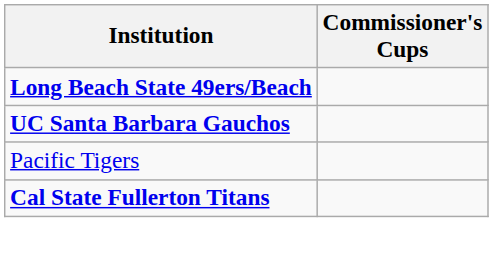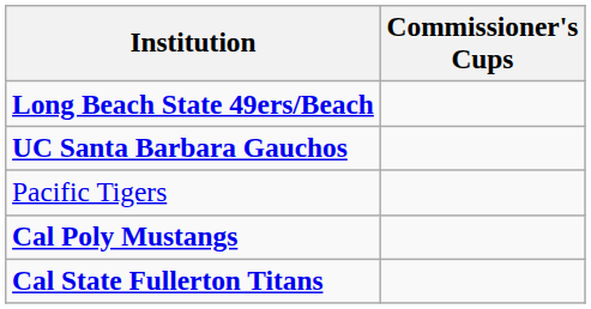+ row: Cal Poly Mustangs
